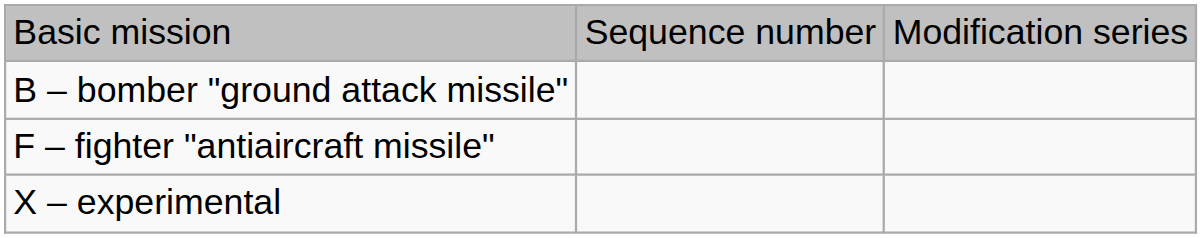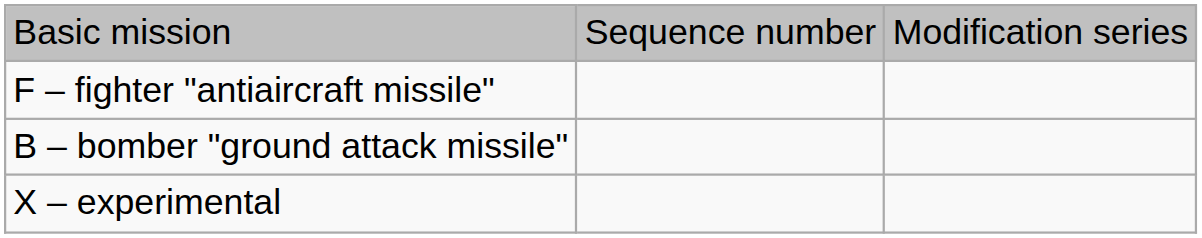rows swapped: B – bomber "ground attack missile" <-> F – fighter "antiaircraft missile"
